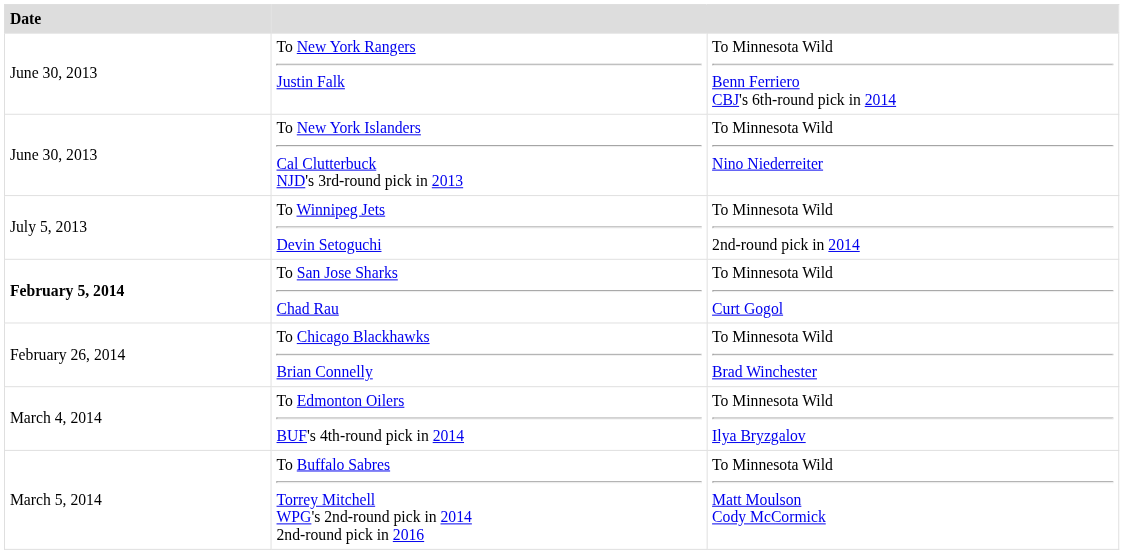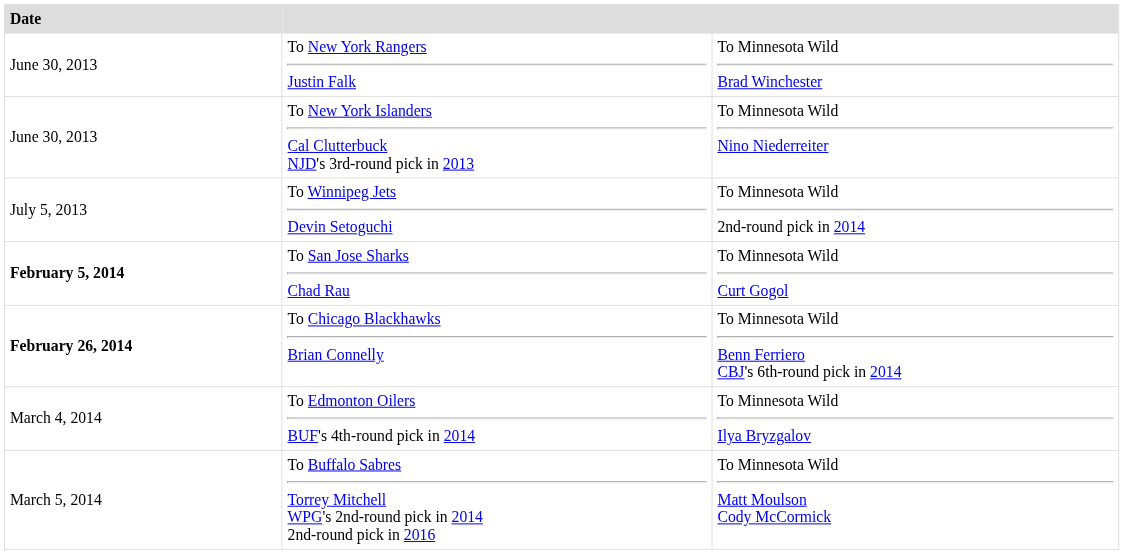To New York Rangers Justin Falk | column 3: To Minnesota Wild Benn Ferriero CBJ's 6th-round pick in 2014 -> To Minnesota Wild Brad Winchester
To Chicago Blackhawks Brian Connelly | Date: normal -> bold
To Chicago Blackhawks Brian Connelly | column 3: To Minnesota Wild Brad Winchester -> To Minnesota Wild Benn Ferriero CBJ's 6th-round pick in 2014
